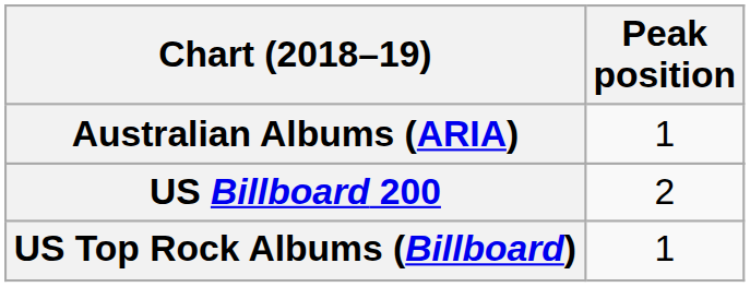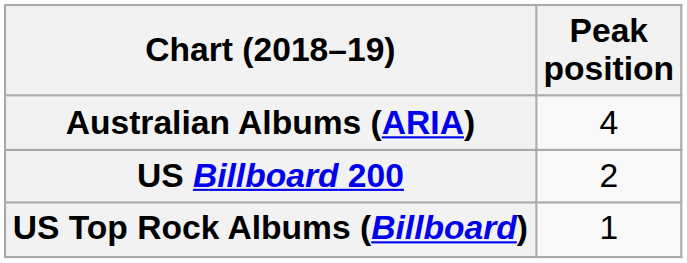Australian Albums (ARIA) | Peak position: 1 -> 4
